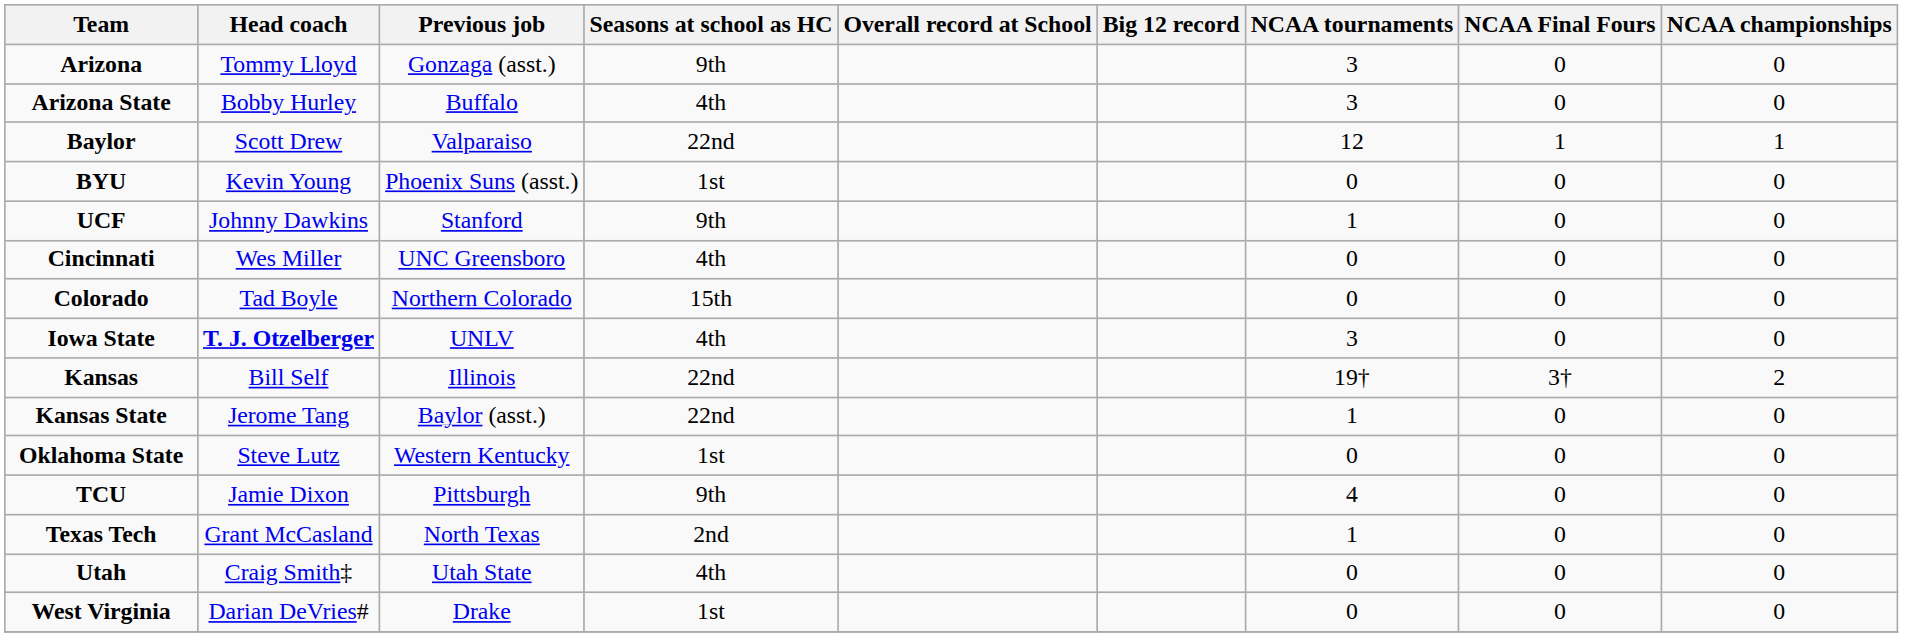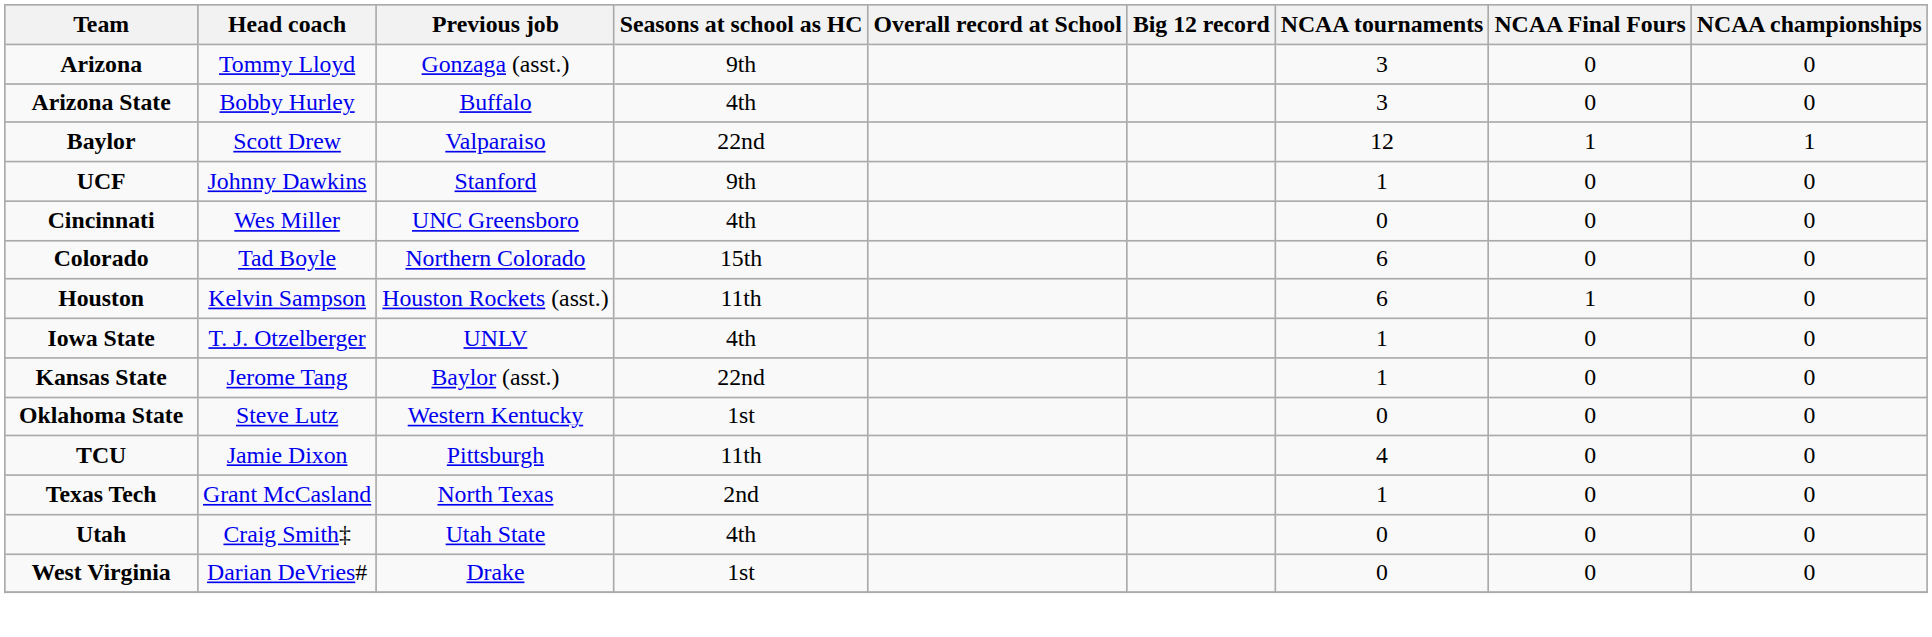- row: BYU | Kevin Young | Phoenix Suns (asst.) | 1st | 0 | 0 | 0
Colorado | NCAA tournaments: 0 -> 6
+ row: Houston | Kelvin Sampson | Houston Rockets (asst.) | 11th | 6 | 1 | 0
Iowa State | Head coach: bold -> normal
Iowa State | NCAA tournaments: 3 -> 1
- row: Kansas | Bill Self | Illinois | 22nd | 19† | 3† | 2
TCU | Seasons at school as HC: 9th -> 11th
